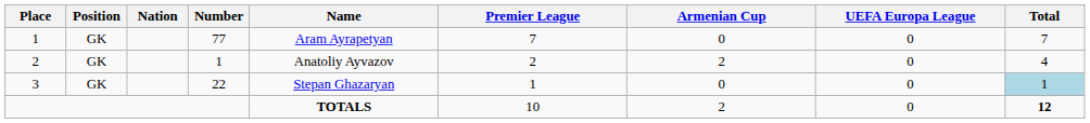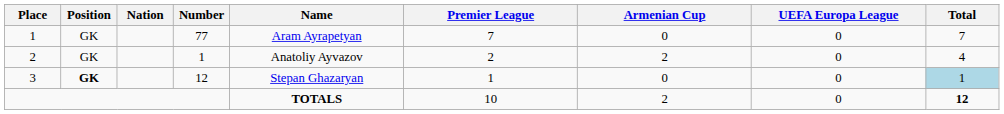3 | Position: normal -> bold
3 | Number: 22 -> 12
